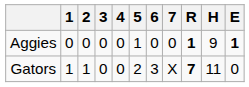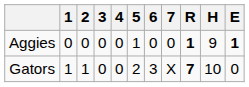Gators | H: 11 -> 10
